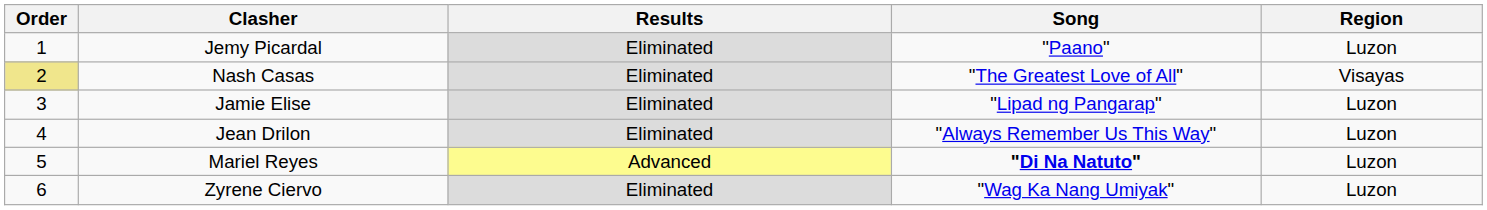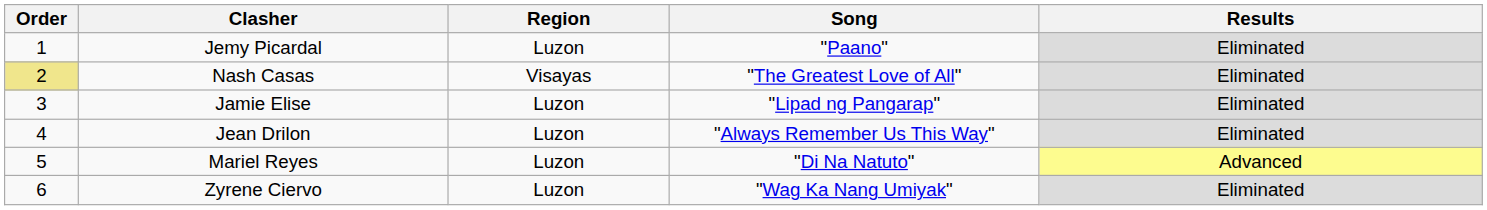columns swapped: Region <-> Results
Mariel Reyes | Song: bold -> normal
